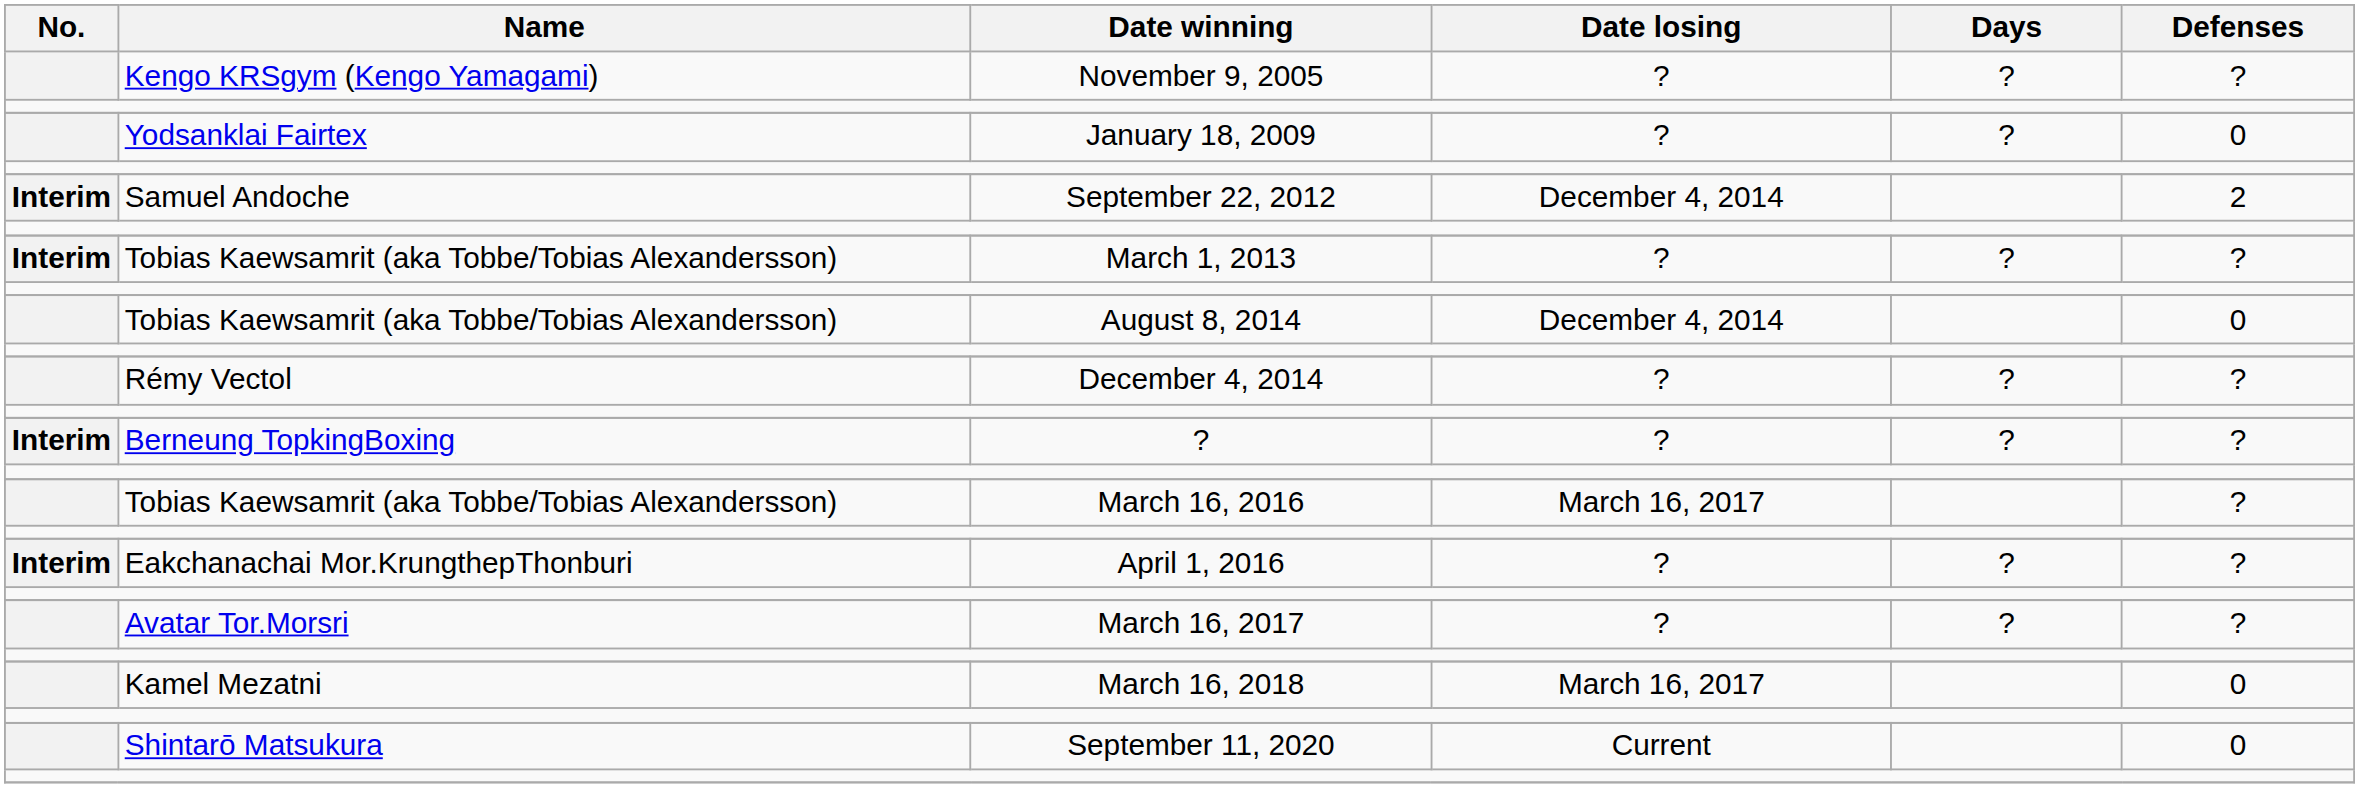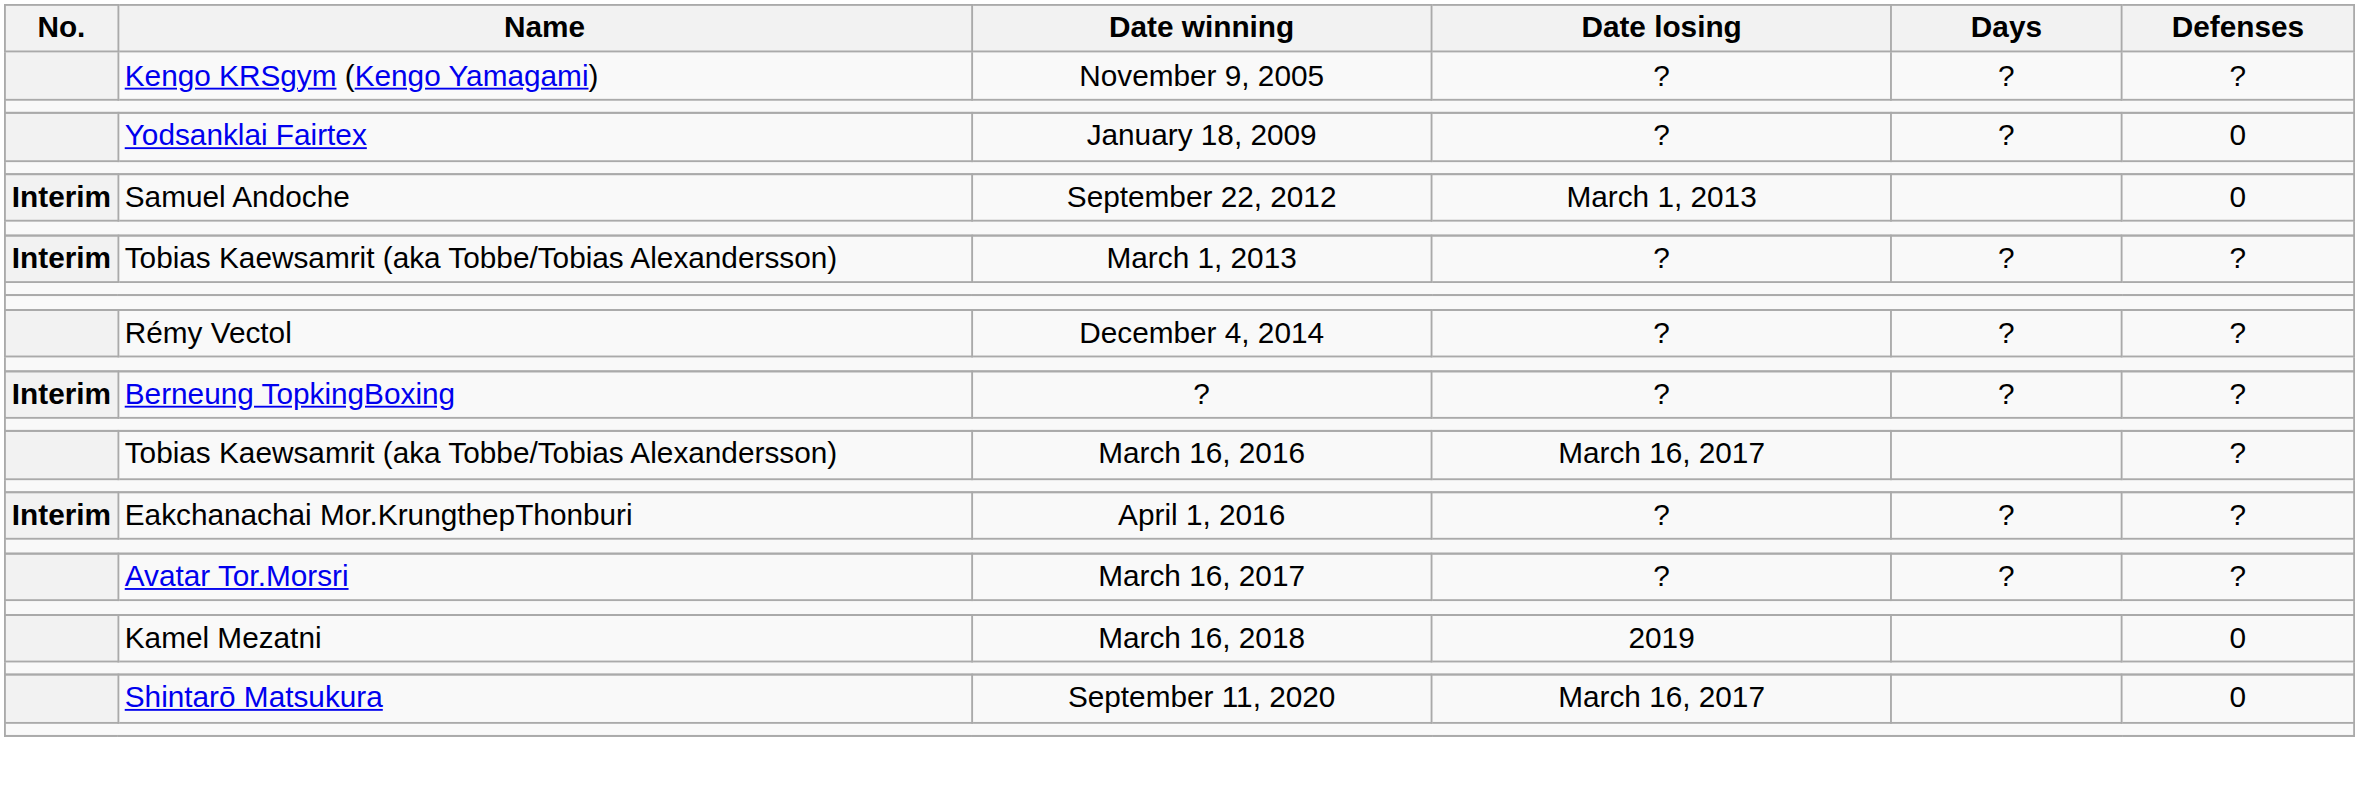September 22, 2012 | Date losing: December 4, 2014 -> March 1, 2013
September 22, 2012 | Defenses: 2 -> 0
- row: Tobias Kaewsamrit (aka Tobbe/Tobias Alexandersson) | August 8, 2014 | December 4, 2014 | 0
March 16, 2018 | Date losing: March 16, 2017 -> 2019
September 11, 2020 | Date losing: Current -> March 16, 2017
